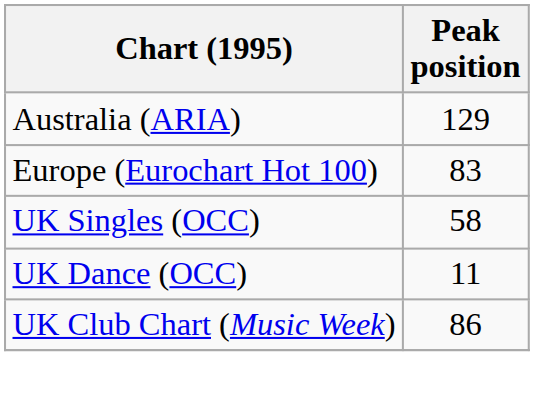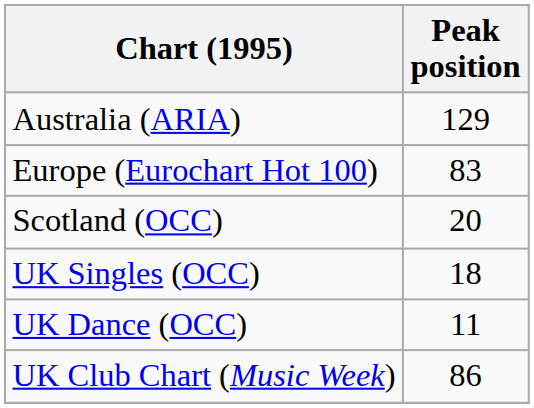+ row: Scotland (OCC) | 20
UK Singles (OCC) | Peak position: 58 -> 18
